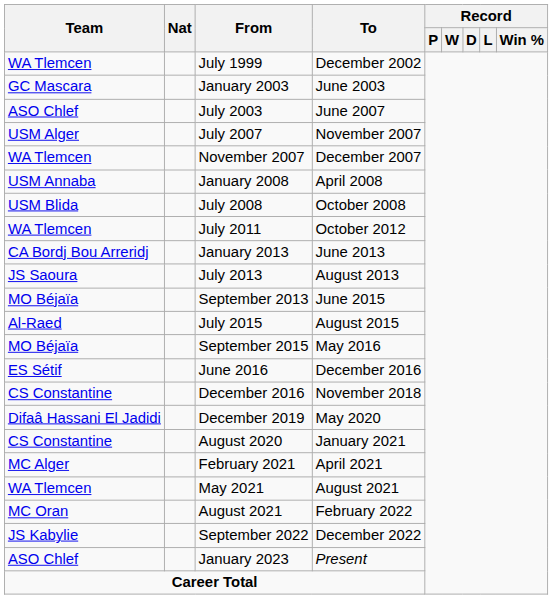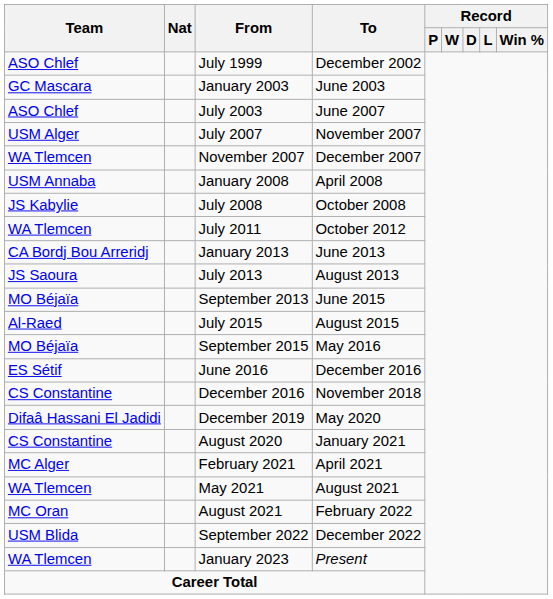July 1999 | Team: WA Tlemcen -> ASO Chlef
July 2008 | Team: USM Blida -> JS Kabylie
September 2022 | Team: JS Kabylie -> USM Blida
January 2023 | Team: ASO Chlef -> WA Tlemcen
